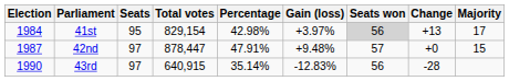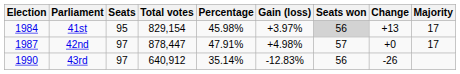41st | Percentage: 42.98% -> 45.98%
42nd | Gain (loss): +9.48% -> +4.98%
42nd | Majority: 15 -> 17
43rd | Total votes: 640,915 -> 640,912
43rd | Change: -28 -> -26
